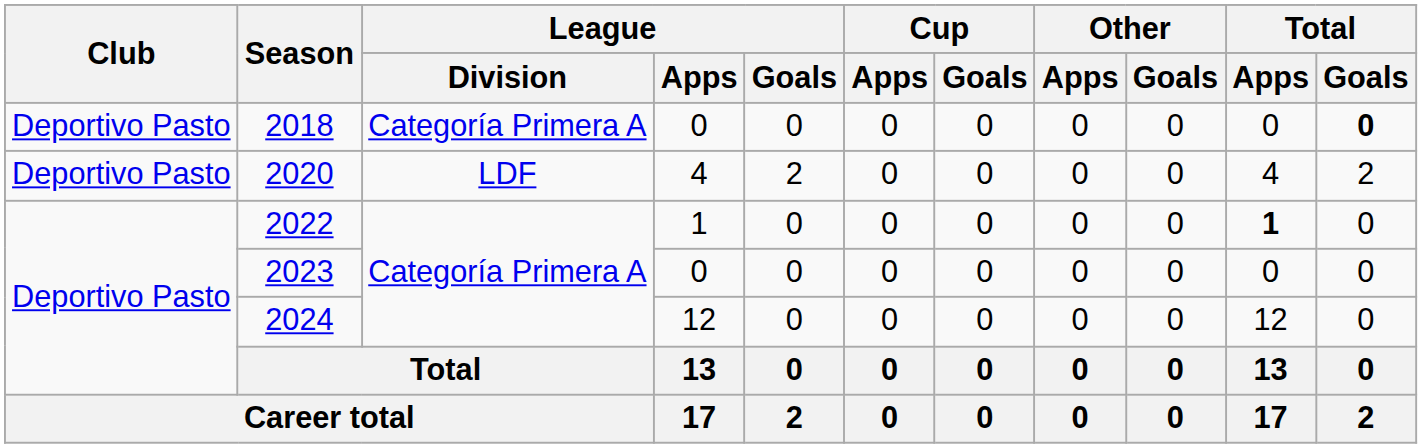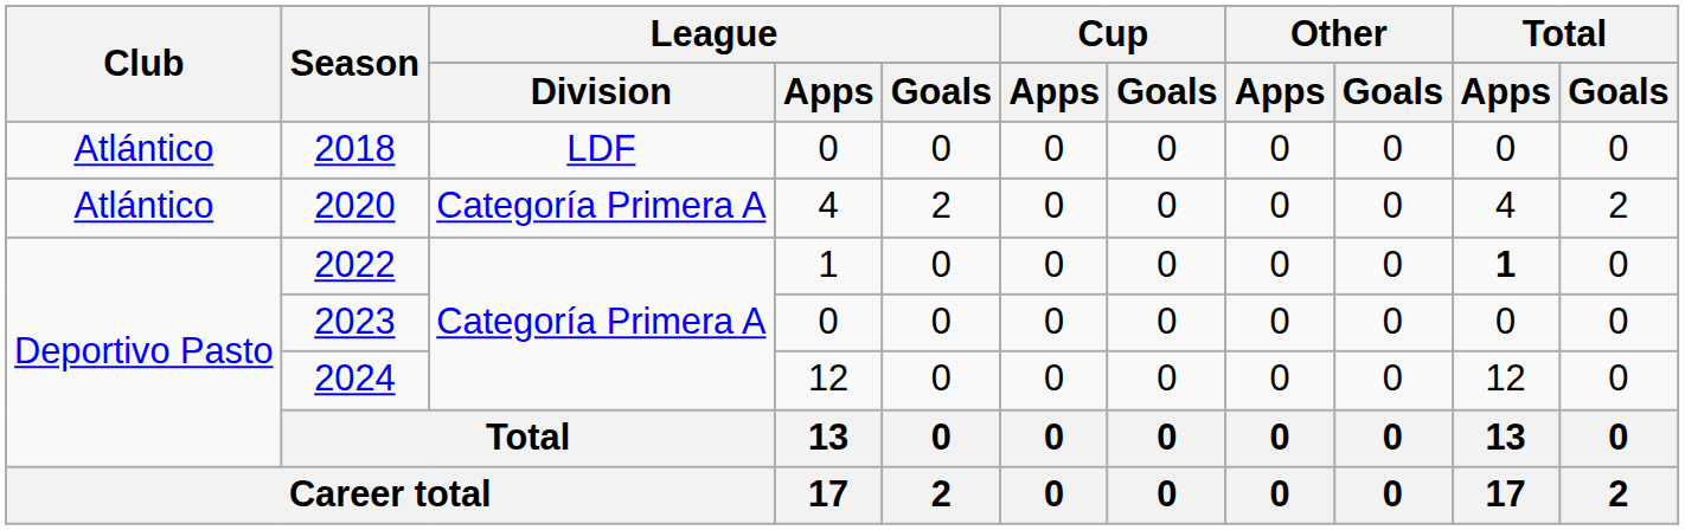2018 | Club: Deportivo Pasto -> Atlántico
2018 | League / Division: Categoría Primera A -> LDF
2018 | Total / Goals: bold -> normal
2020 | Club: Deportivo Pasto -> Atlántico
2020 | League / Division: LDF -> Categoría Primera A
